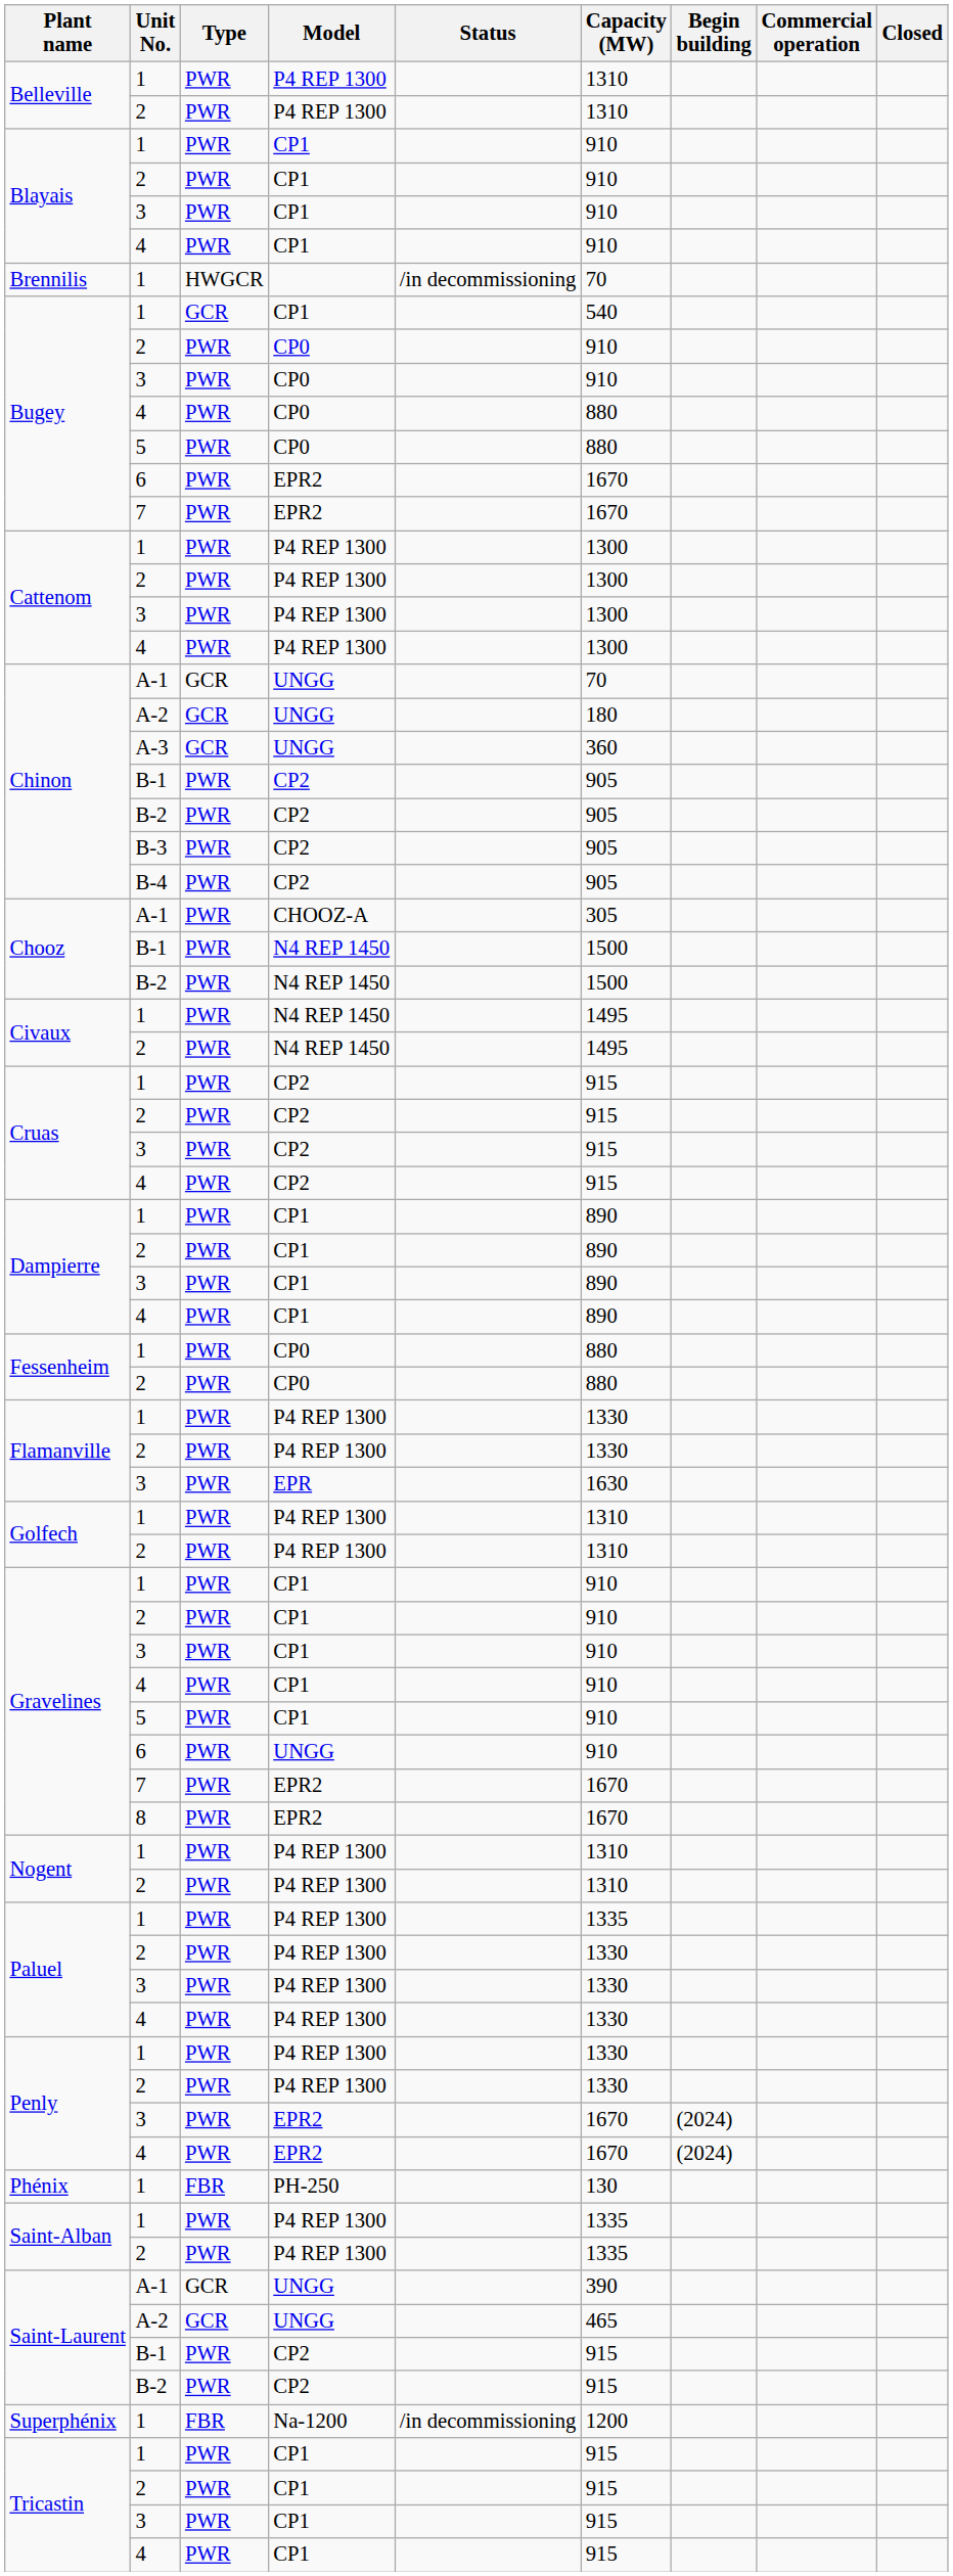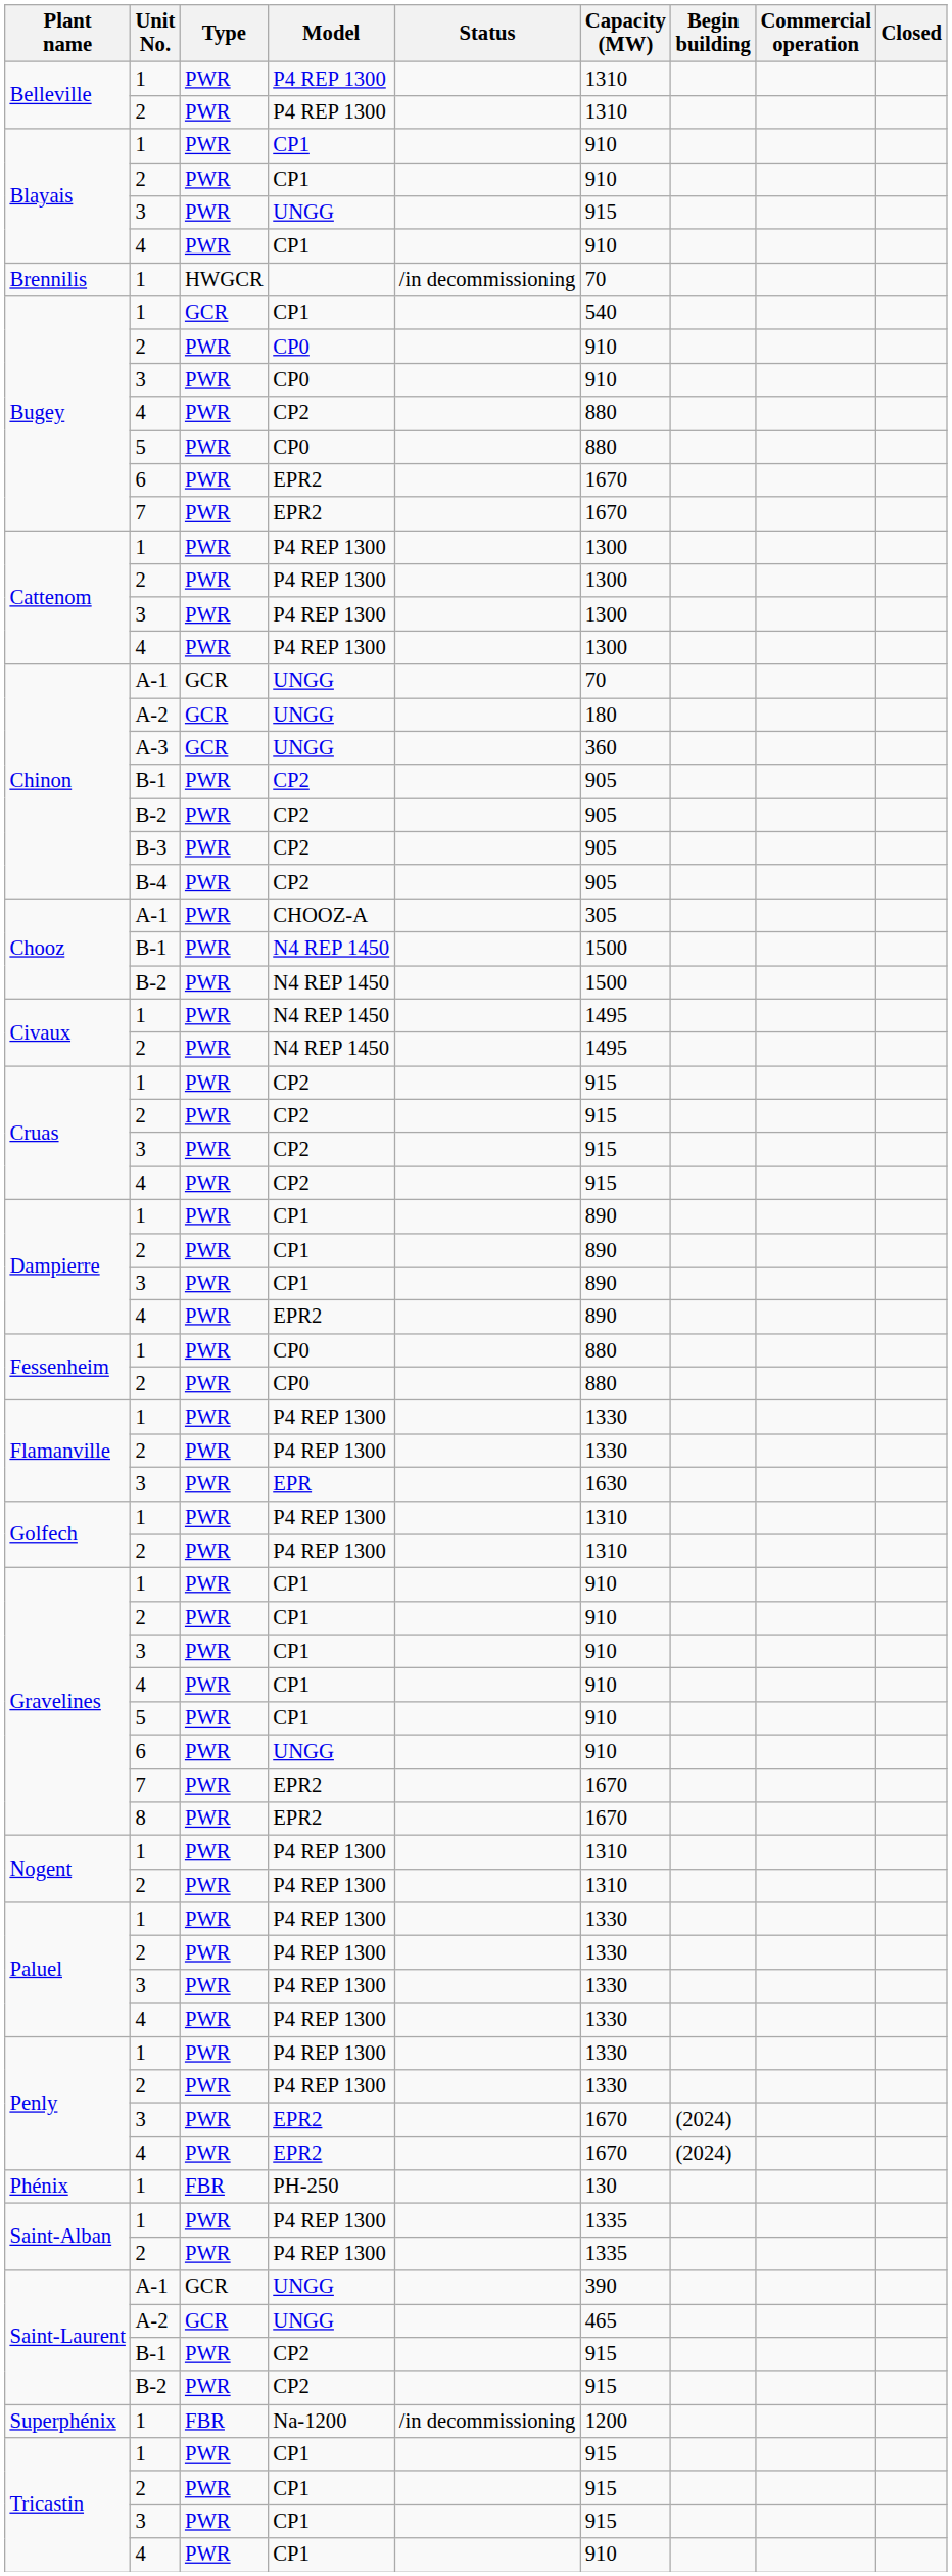Blayais / 3 | Model: CP1 -> UNGG
Blayais / 3 | Capacity (MW): 910 -> 915
Bugey / 4 | Model: CP0 -> CP2
Dampierre / 4 | Model: CP1 -> EPR2
Paluel / 1 | Capacity (MW): 1335 -> 1330
Tricastin / 4 | Capacity (MW): 915 -> 910
